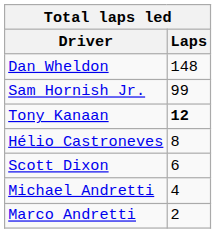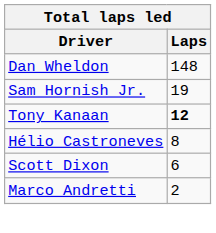Sam Hornish Jr. | Laps: 99 -> 19
- row: Michael Andretti | 4
